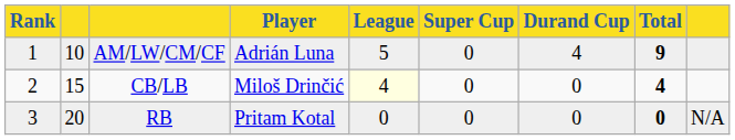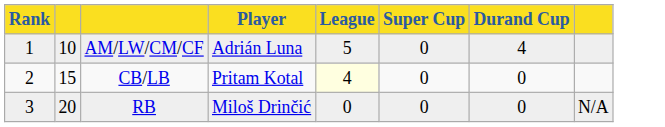- column: Total | 9 | 4 | 0
CB/LB | Player: Miloš Drinčić -> Pritam Kotal
RB | Player: Pritam Kotal -> Miloš Drinčić
